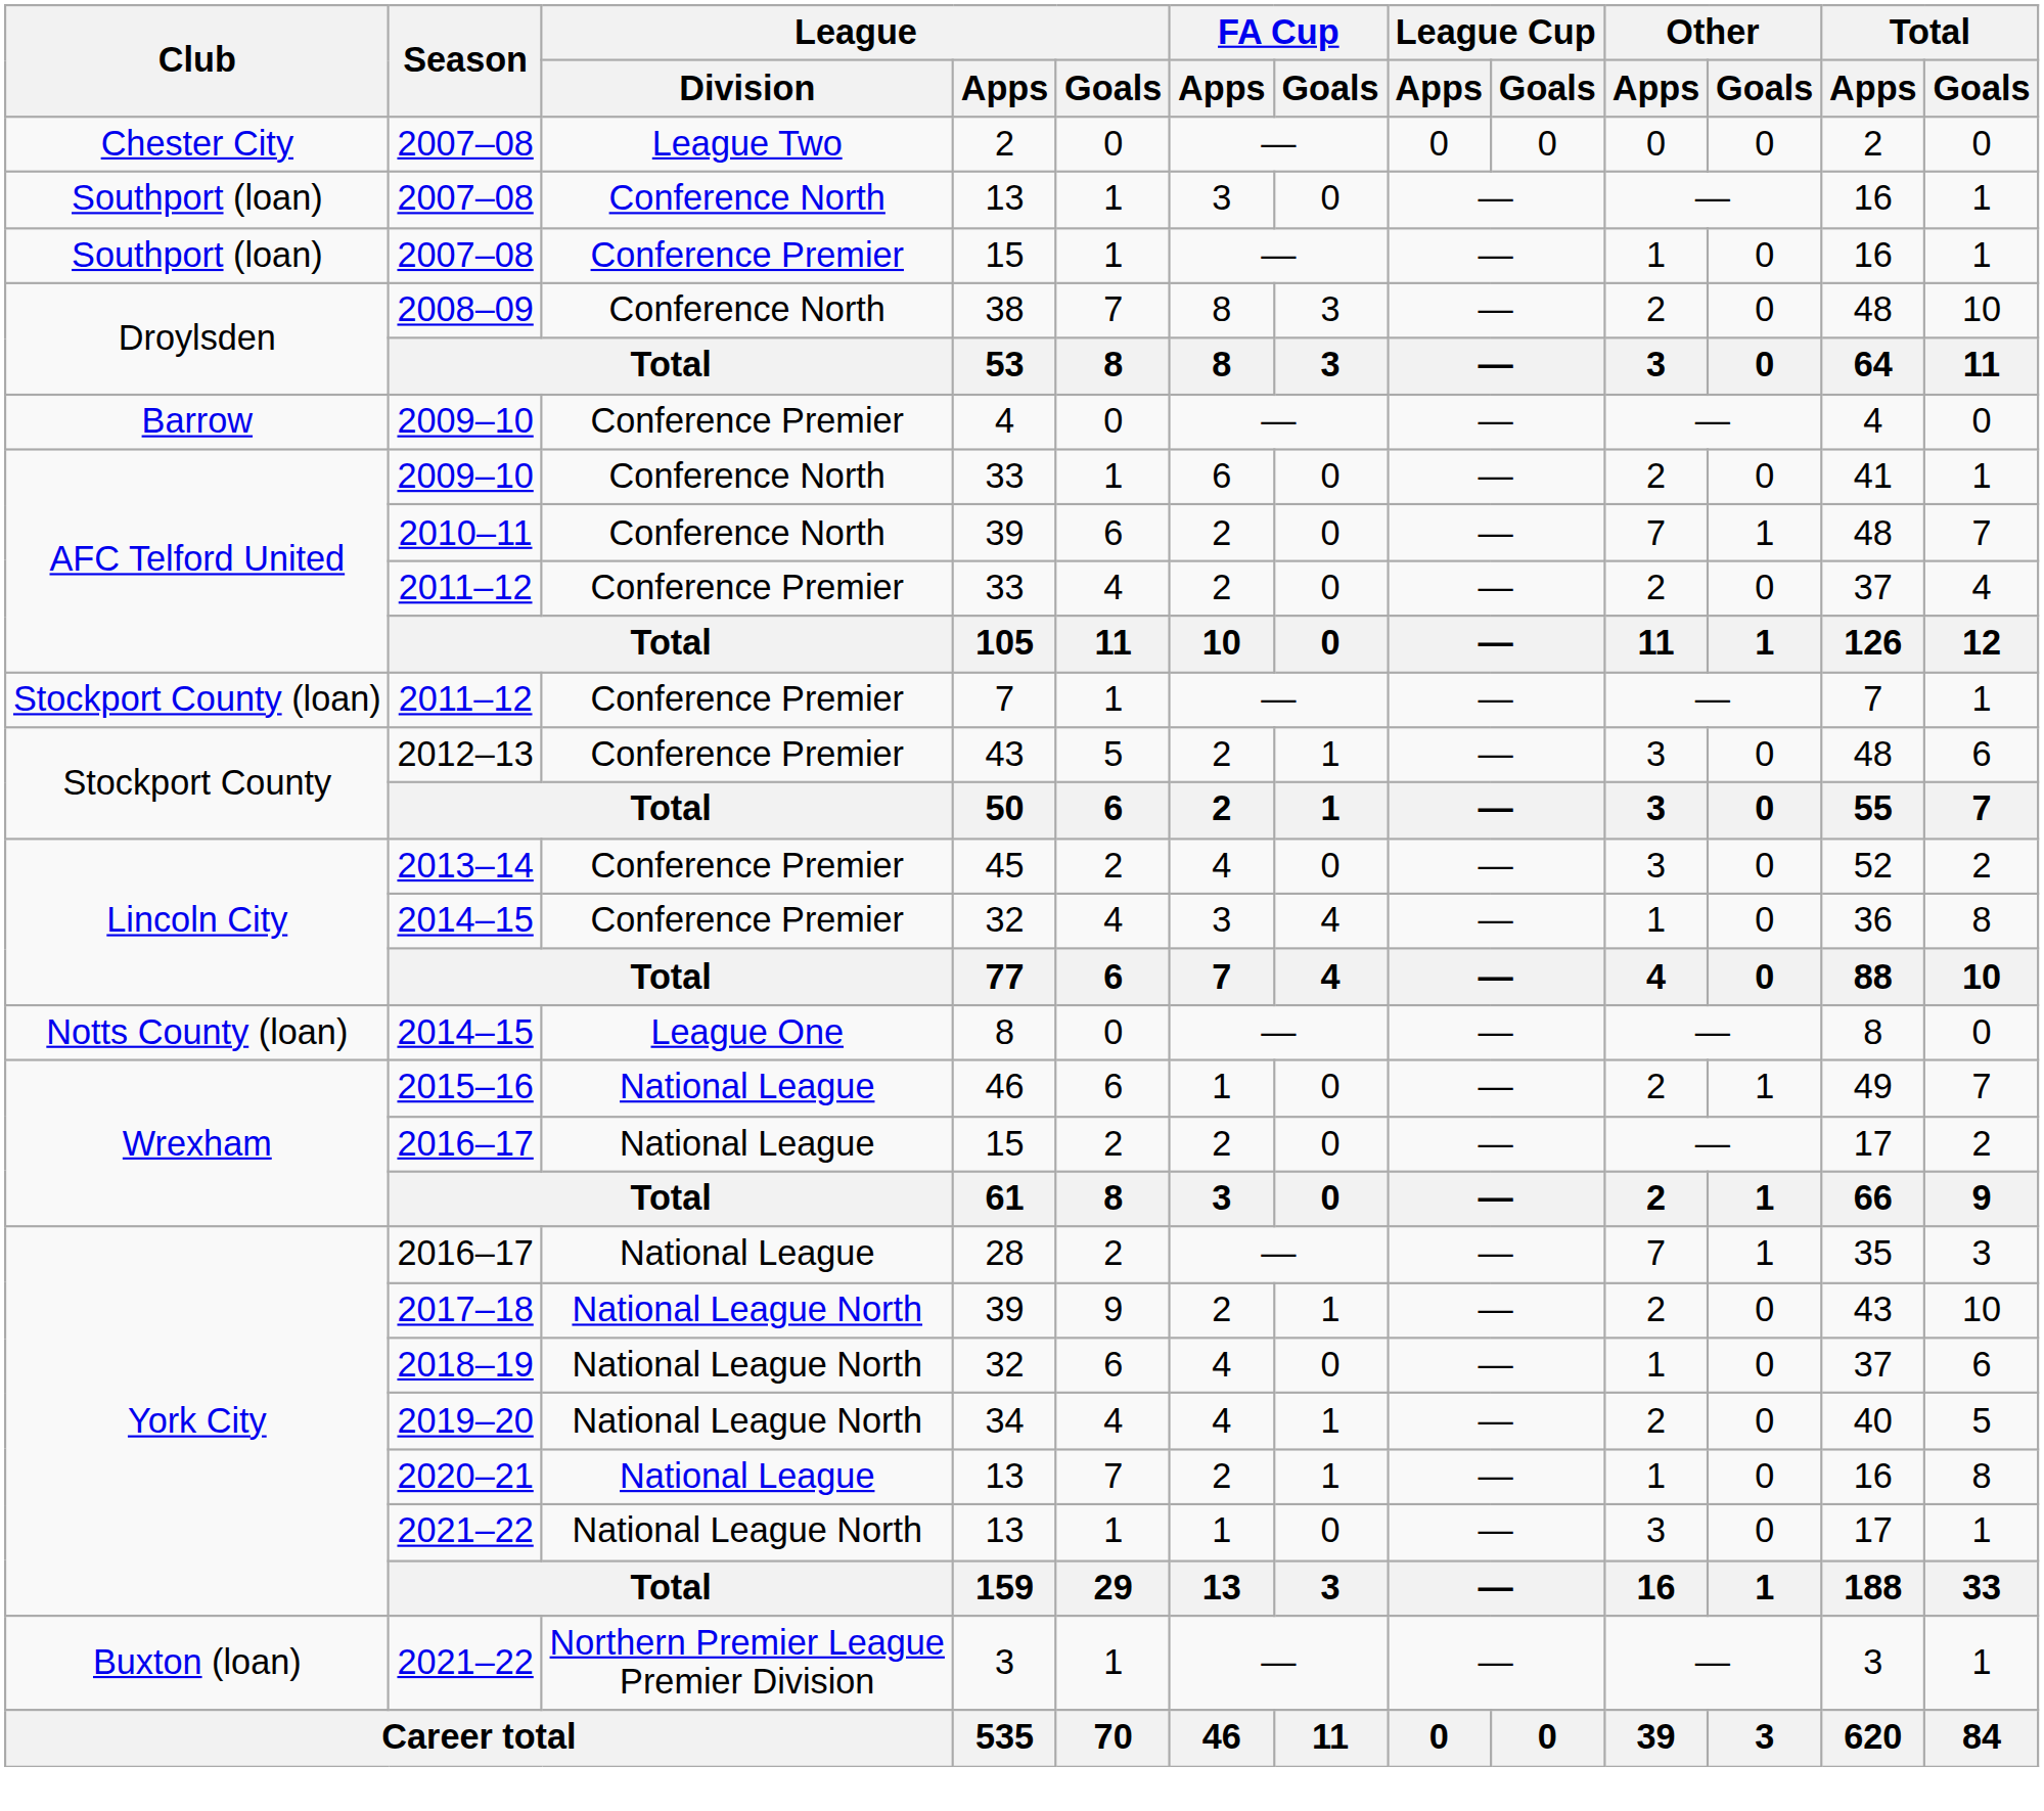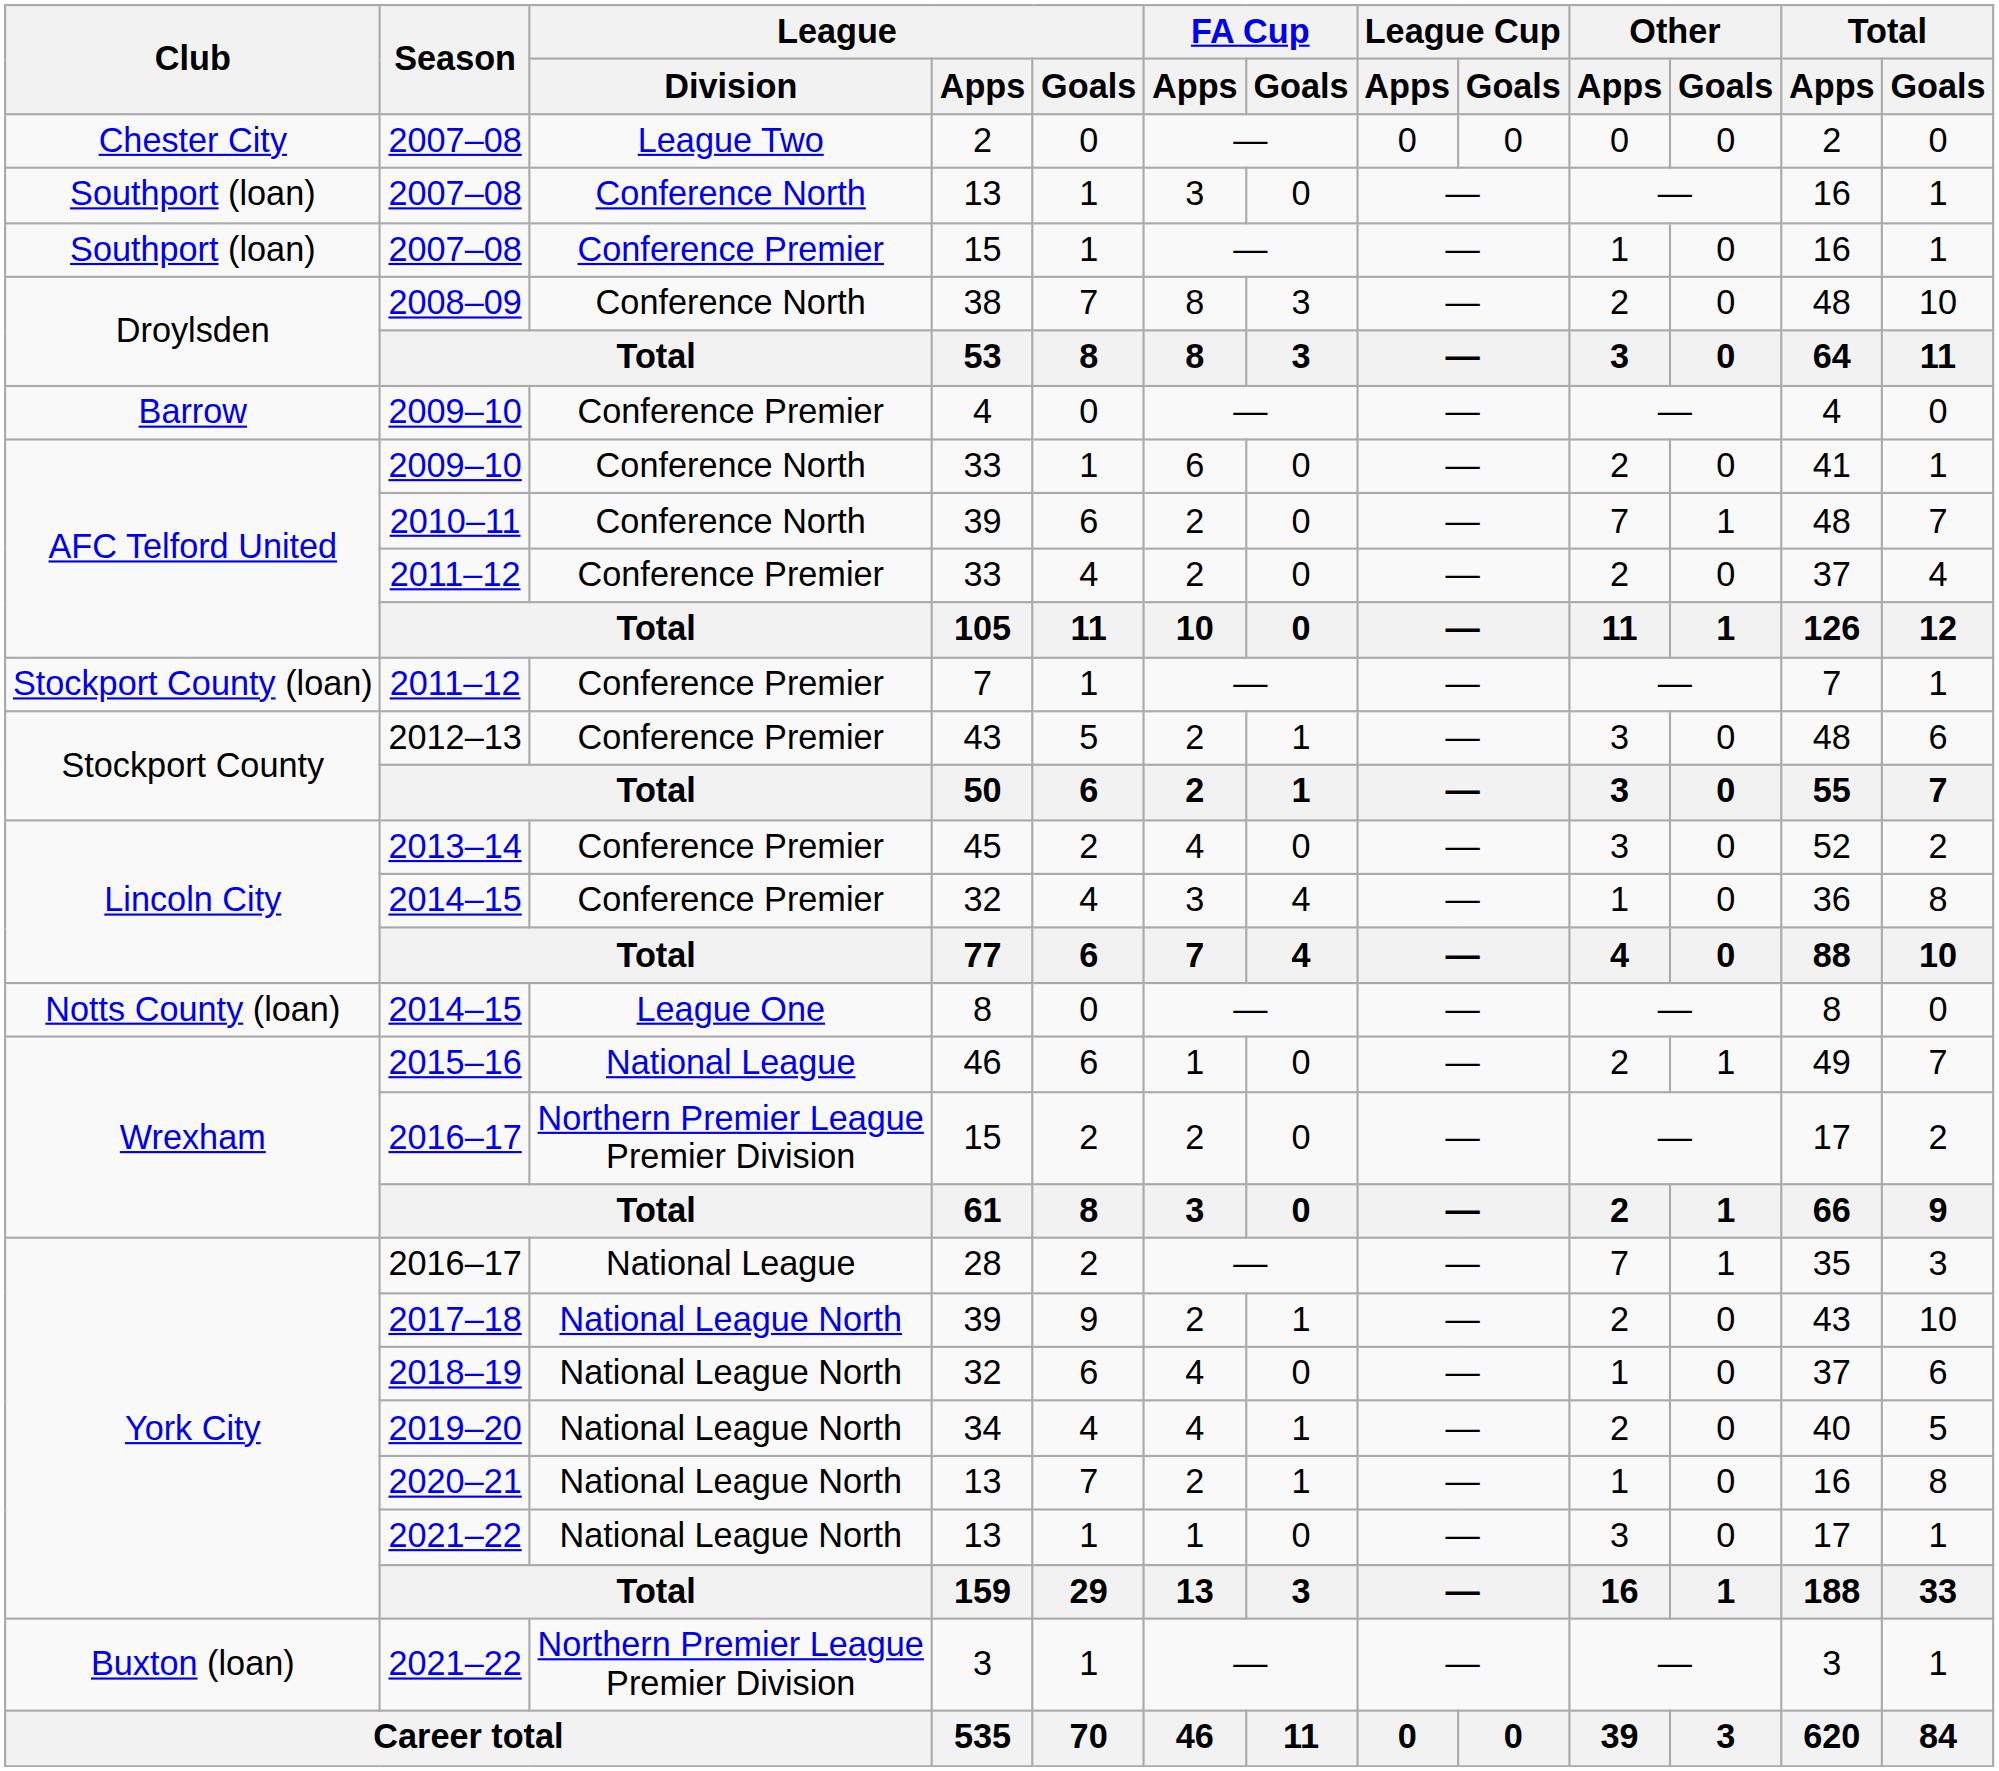2016–17 / 15 | League / Division: National League -> Northern Premier League Premier Division
2020–21 / 13 | League / Division: National League -> National League North
